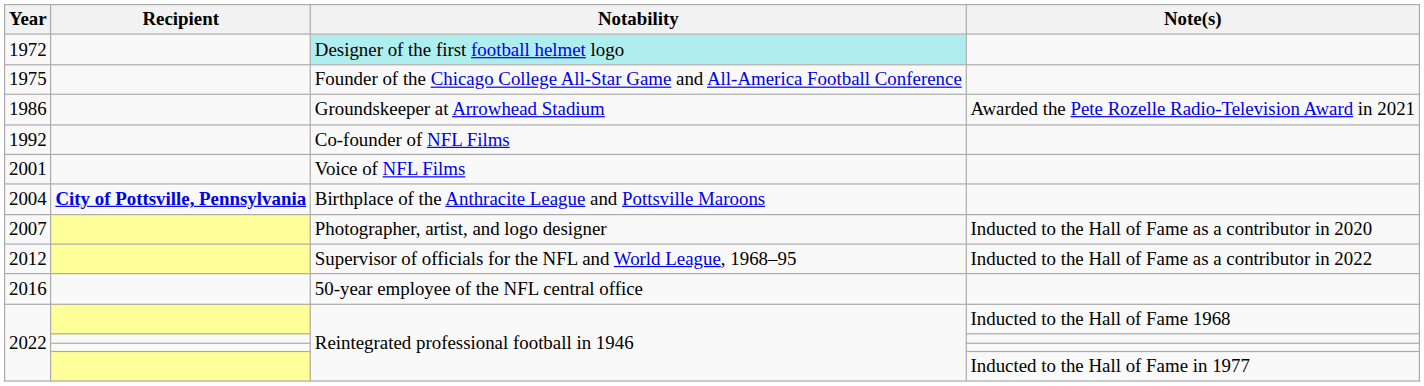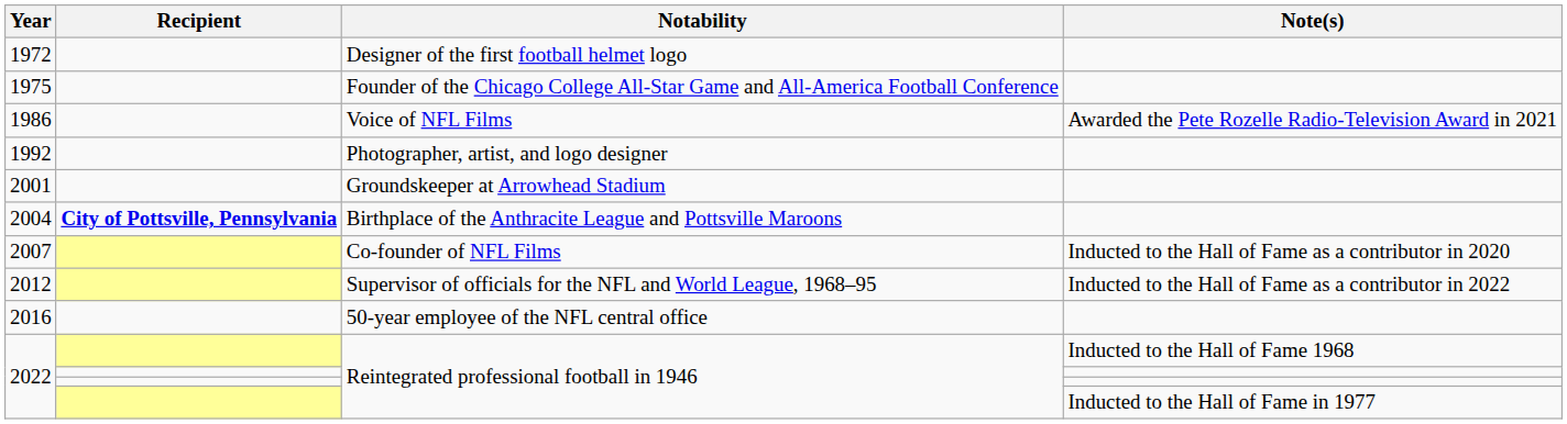1972 | Notability: paleturquoise background -> no background
1986 | Notability: Groundskeeper at Arrowhead Stadium -> Voice of NFL Films
1992 | Notability: Co-founder of NFL Films -> Photographer, artist, and logo designer
2001 | Notability: Voice of NFL Films -> Groundskeeper at Arrowhead Stadium
2007 | Notability: Photographer, artist, and logo designer -> Co-founder of NFL Films
